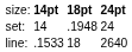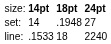set: | column 4: 24 -> 27
line: | column 4: 2640 -> 2240
